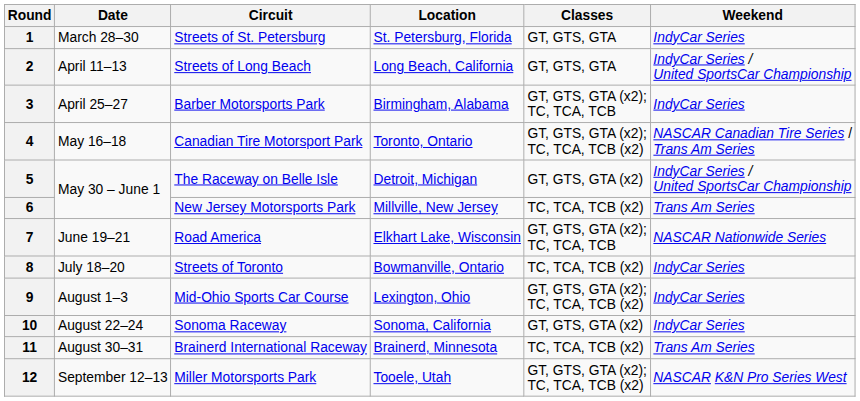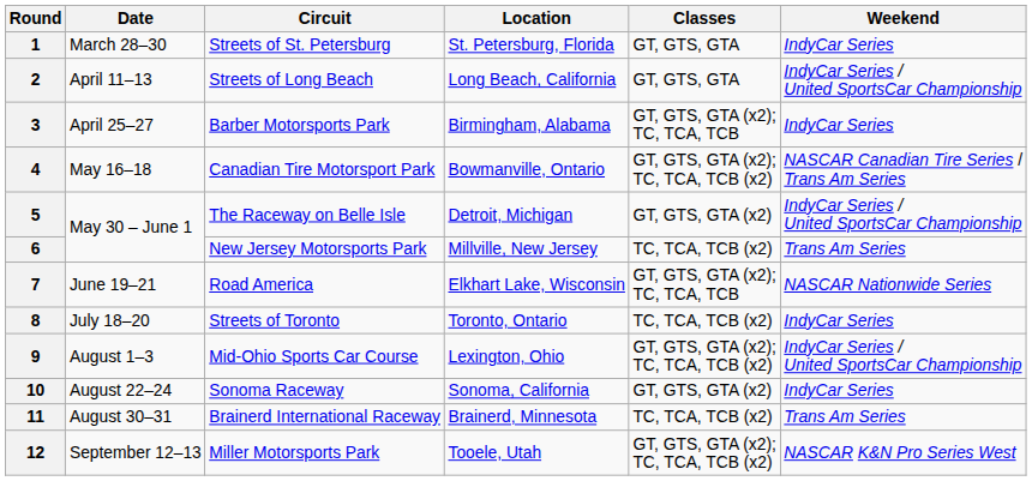4 | Location: Toronto, Ontario -> Bowmanville, Ontario
8 | Location: Bowmanville, Ontario -> Toronto, Ontario
9 | Weekend: IndyCar Series -> IndyCar Series / United SportsCar Championship
